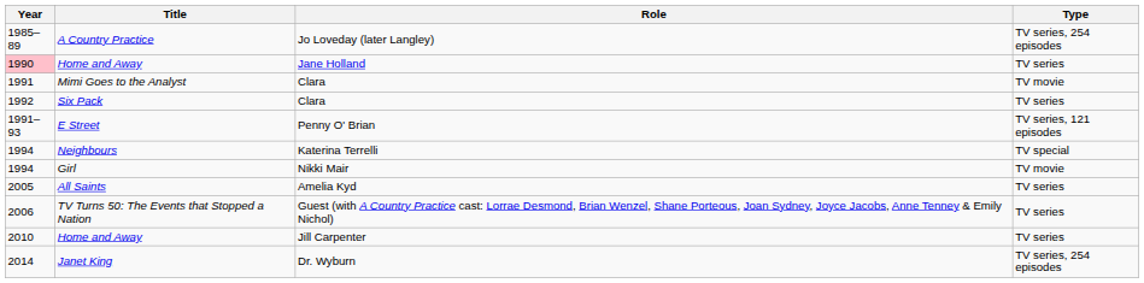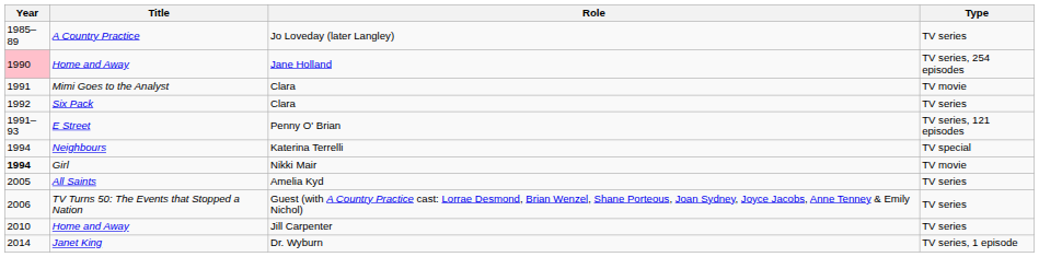A Country Practice | Type: TV series, 254 episodes -> TV series
Home and Away / Jane Holland | Type: TV series -> TV series, 254 episodes
Girl | Year: normal -> bold
Janet King | Type: TV series, 254 episodes -> TV series, 1 episode
